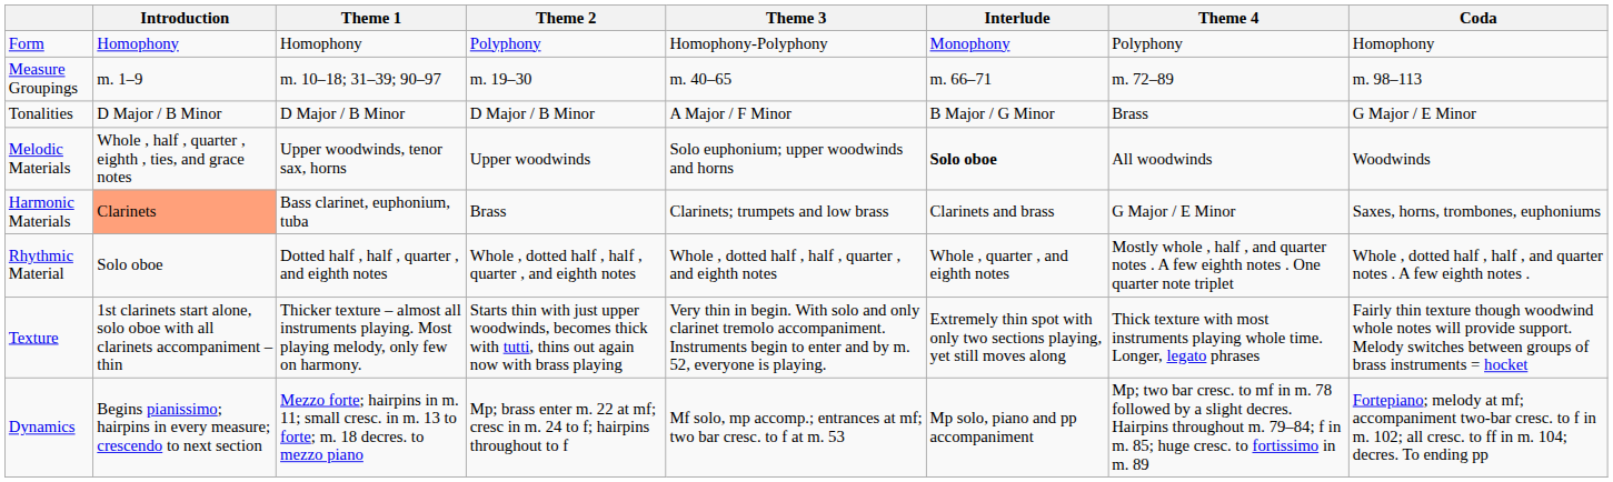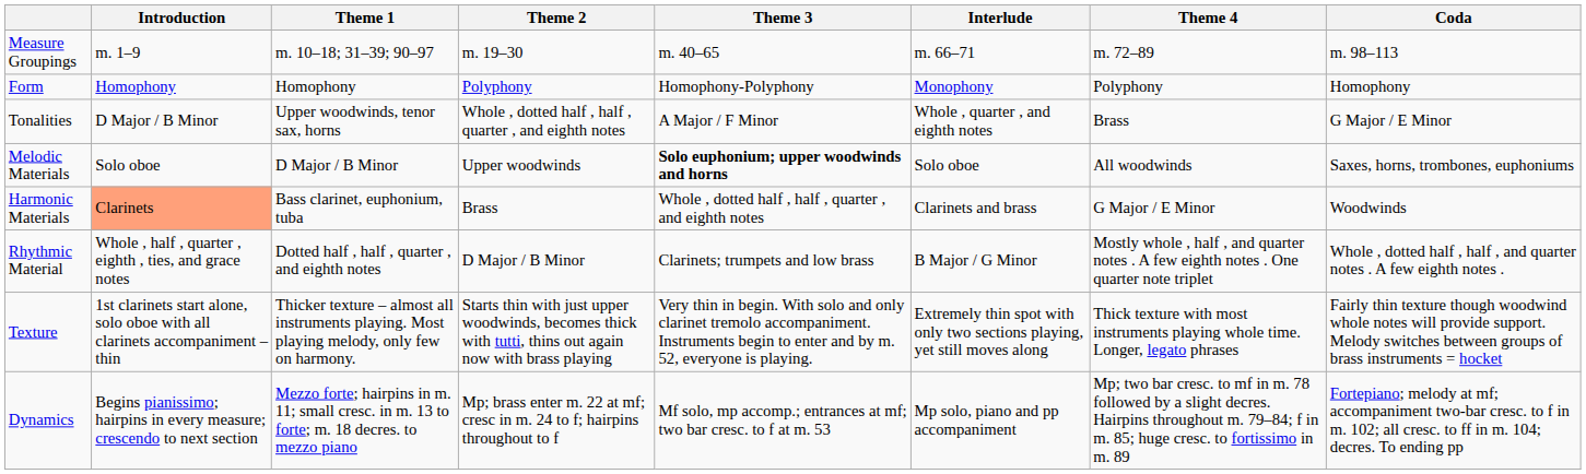rows swapped: Form <-> Measure Groupings
Tonalities | Theme 1: D Major / B Minor -> Upper woodwinds, tenor sax, horns
Tonalities | Theme 2: D Major / B Minor -> Whole , dotted half , half , quarter , and eighth notes
Tonalities | Interlude: B Major / G Minor -> Whole , quarter , and eighth notes
Melodic Materials | Introduction: Whole , half , quarter , eighth , ties, and grace notes -> Solo oboe
Melodic Materials | Theme 1: Upper woodwinds, tenor sax, horns -> D Major / B Minor
Melodic Materials | Theme 3: normal -> bold
Melodic Materials | Interlude: bold -> normal
Melodic Materials | Coda: Woodwinds -> Saxes, horns, trombones, euphoniums
Harmonic Materials | Theme 3: Clarinets; trumpets and low brass -> Whole , dotted half , half , quarter , and eighth notes
Harmonic Materials | Coda: Saxes, horns, trombones, euphoniums -> Woodwinds
Rhythmic Material | Introduction: Solo oboe -> Whole , half , quarter , eighth , ties, and grace notes
Rhythmic Material | Theme 2: Whole , dotted half , half , quarter , and eighth notes -> D Major / B Minor
Rhythmic Material | Theme 3: Whole , dotted half , half , quarter , and eighth notes -> Clarinets; trumpets and low brass
Rhythmic Material | Interlude: Whole , quarter , and eighth notes -> B Major / G Minor
